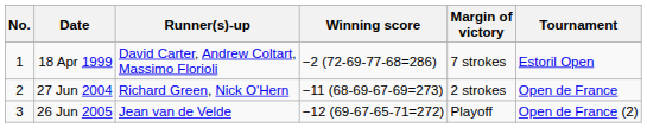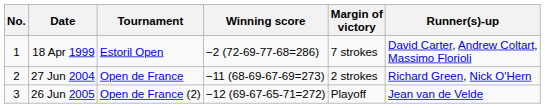columns swapped: Tournament <-> Runner(s)-up
